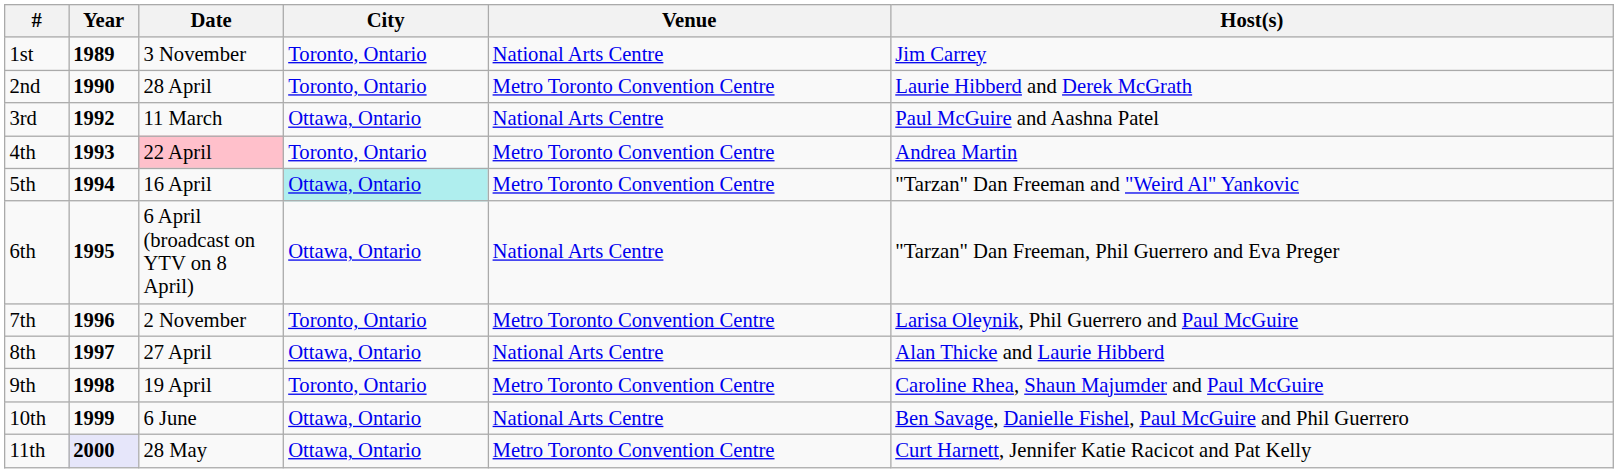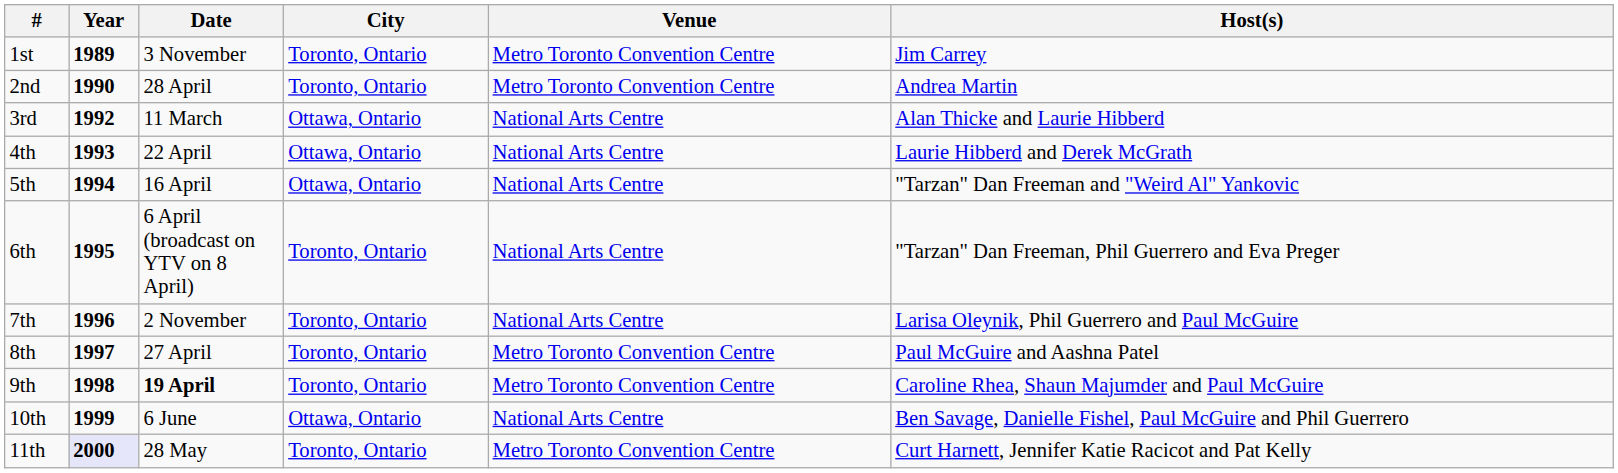1st | Venue: National Arts Centre -> Metro Toronto Convention Centre
2nd | Host(s): Laurie Hibberd and Derek McGrath -> Andrea Martin
3rd | Host(s): Paul McGuire and Aashna Patel -> Alan Thicke and Laurie Hibberd
4th | Date: pink background -> no background
4th | City: Toronto, Ontario -> Ottawa, Ontario
4th | Venue: Metro Toronto Convention Centre -> National Arts Centre
4th | Host(s): Andrea Martin -> Laurie Hibberd and Derek McGrath
5th | City: paleturquoise background -> no background
5th | Venue: Metro Toronto Convention Centre -> National Arts Centre
6th | City: Ottawa, Ontario -> Toronto, Ontario
7th | Venue: Metro Toronto Convention Centre -> National Arts Centre
8th | City: Ottawa, Ontario -> Toronto, Ontario
8th | Venue: National Arts Centre -> Metro Toronto Convention Centre
8th | Host(s): Alan Thicke and Laurie Hibberd -> Paul McGuire and Aashna Patel
9th | Date: normal -> bold
11th | City: Ottawa, Ontario -> Toronto, Ontario
